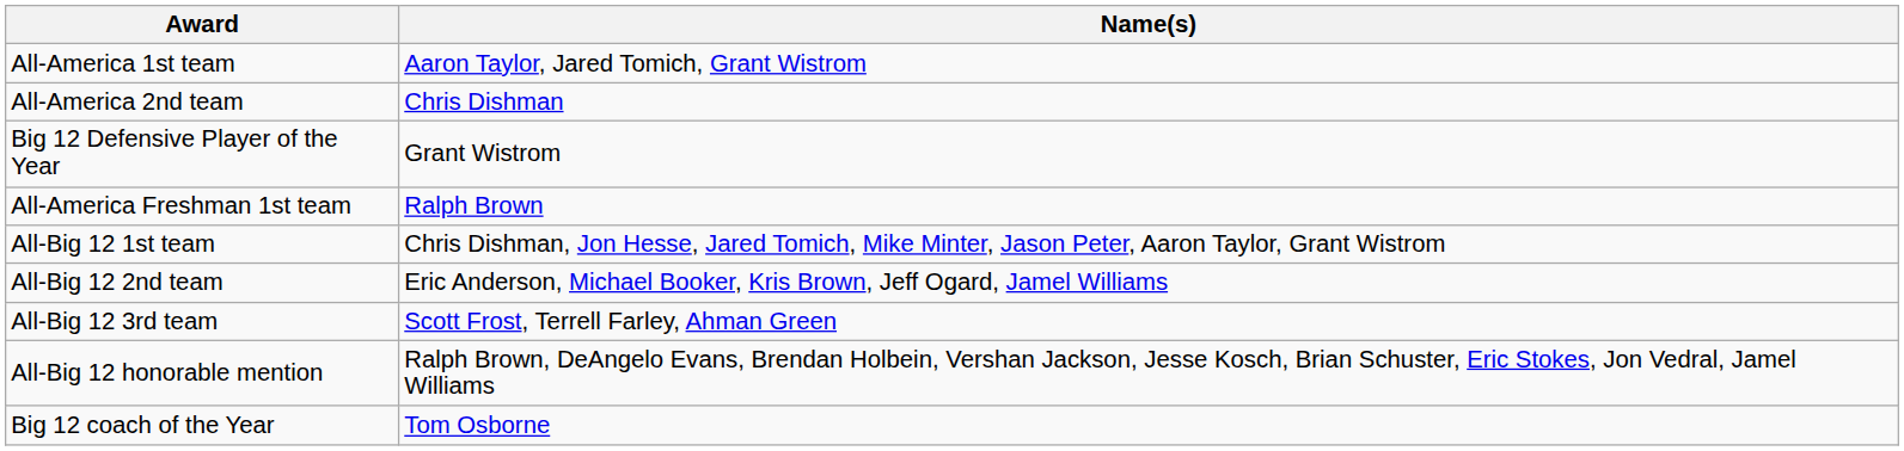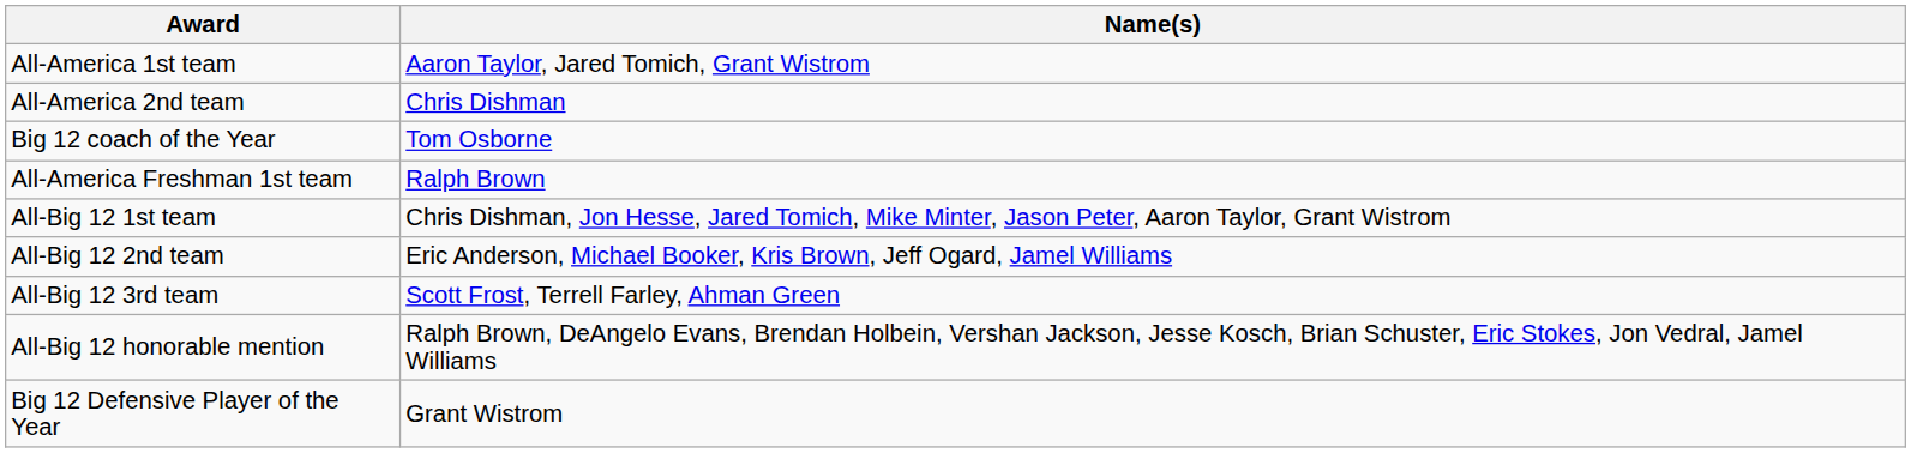rows swapped: Big 12 Defensive Player of the Year <-> Big 12 coach of the Year
